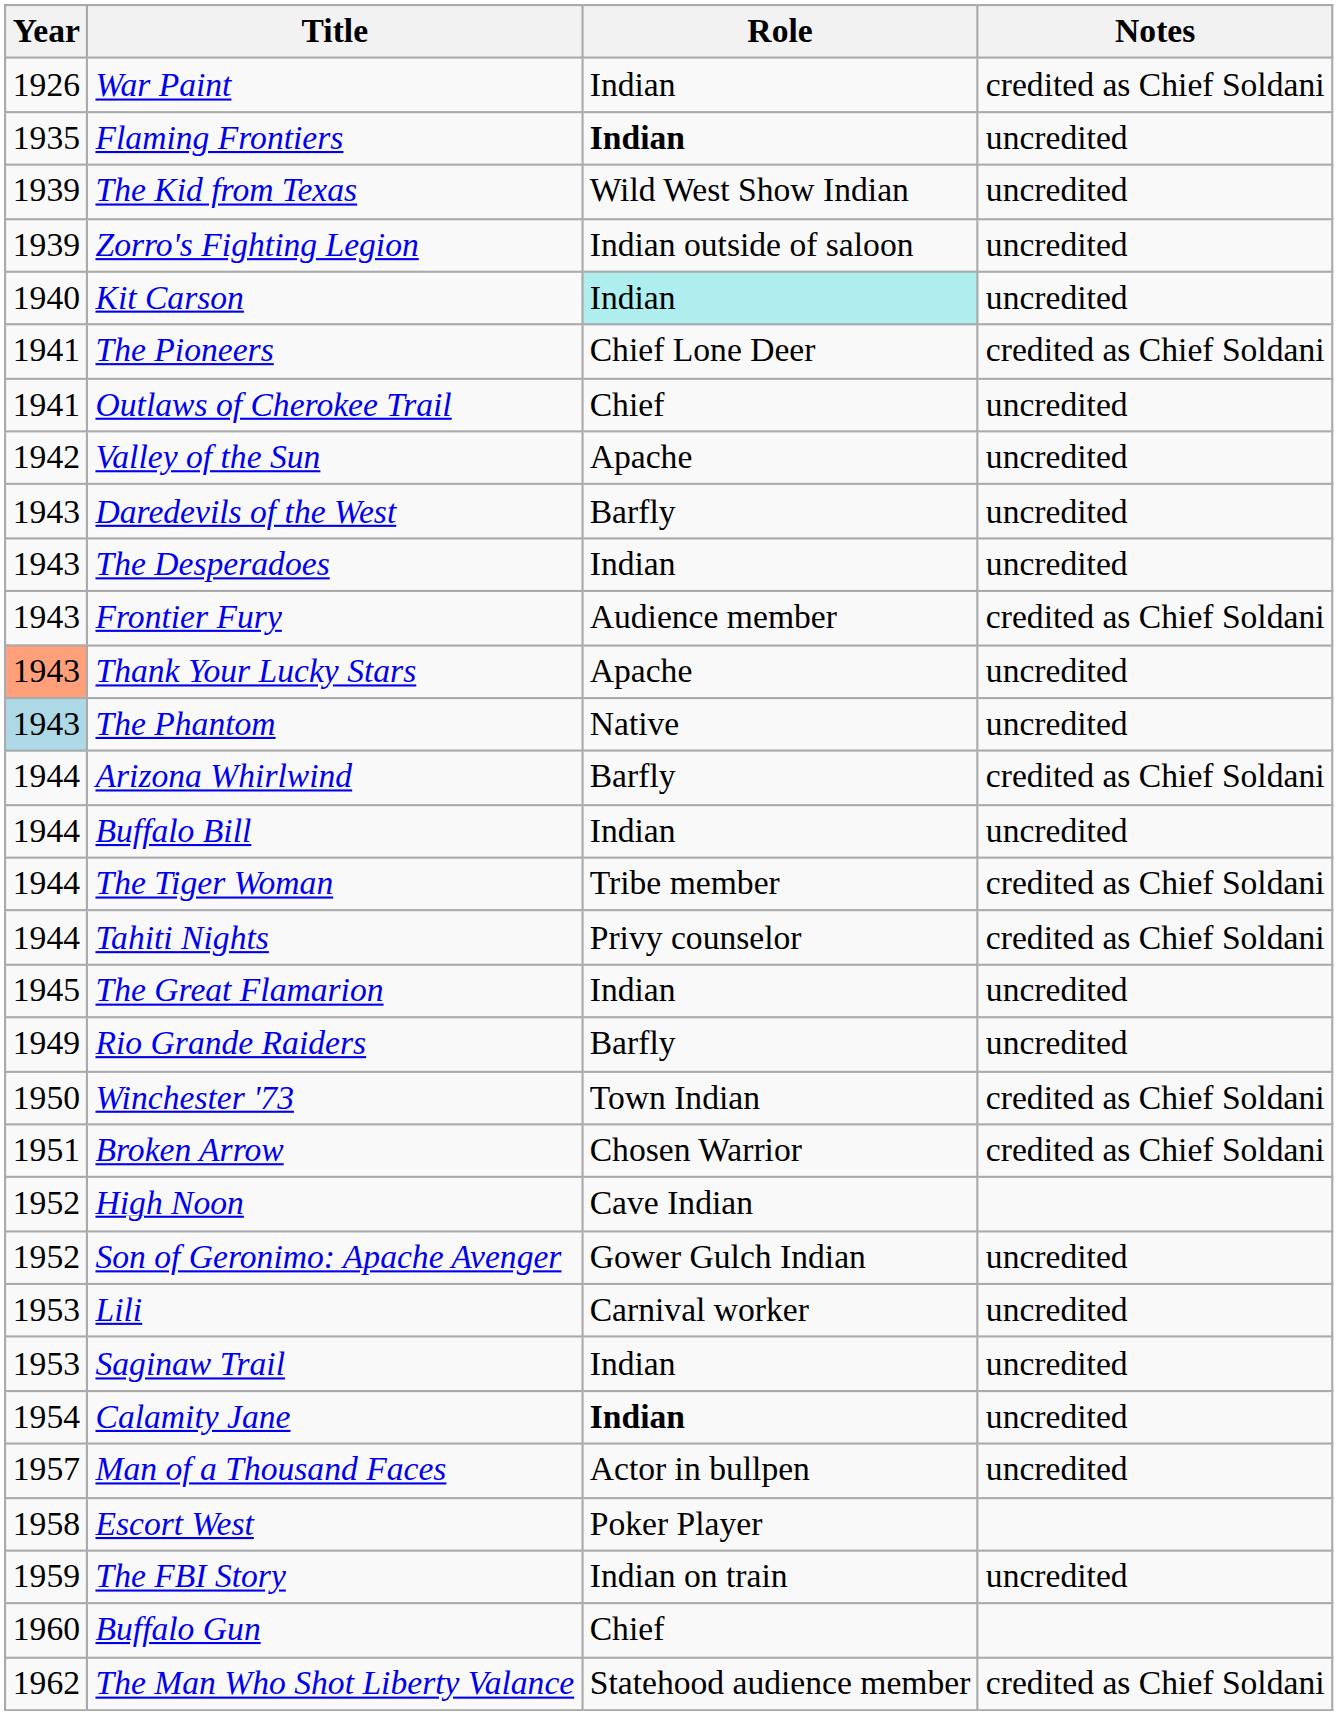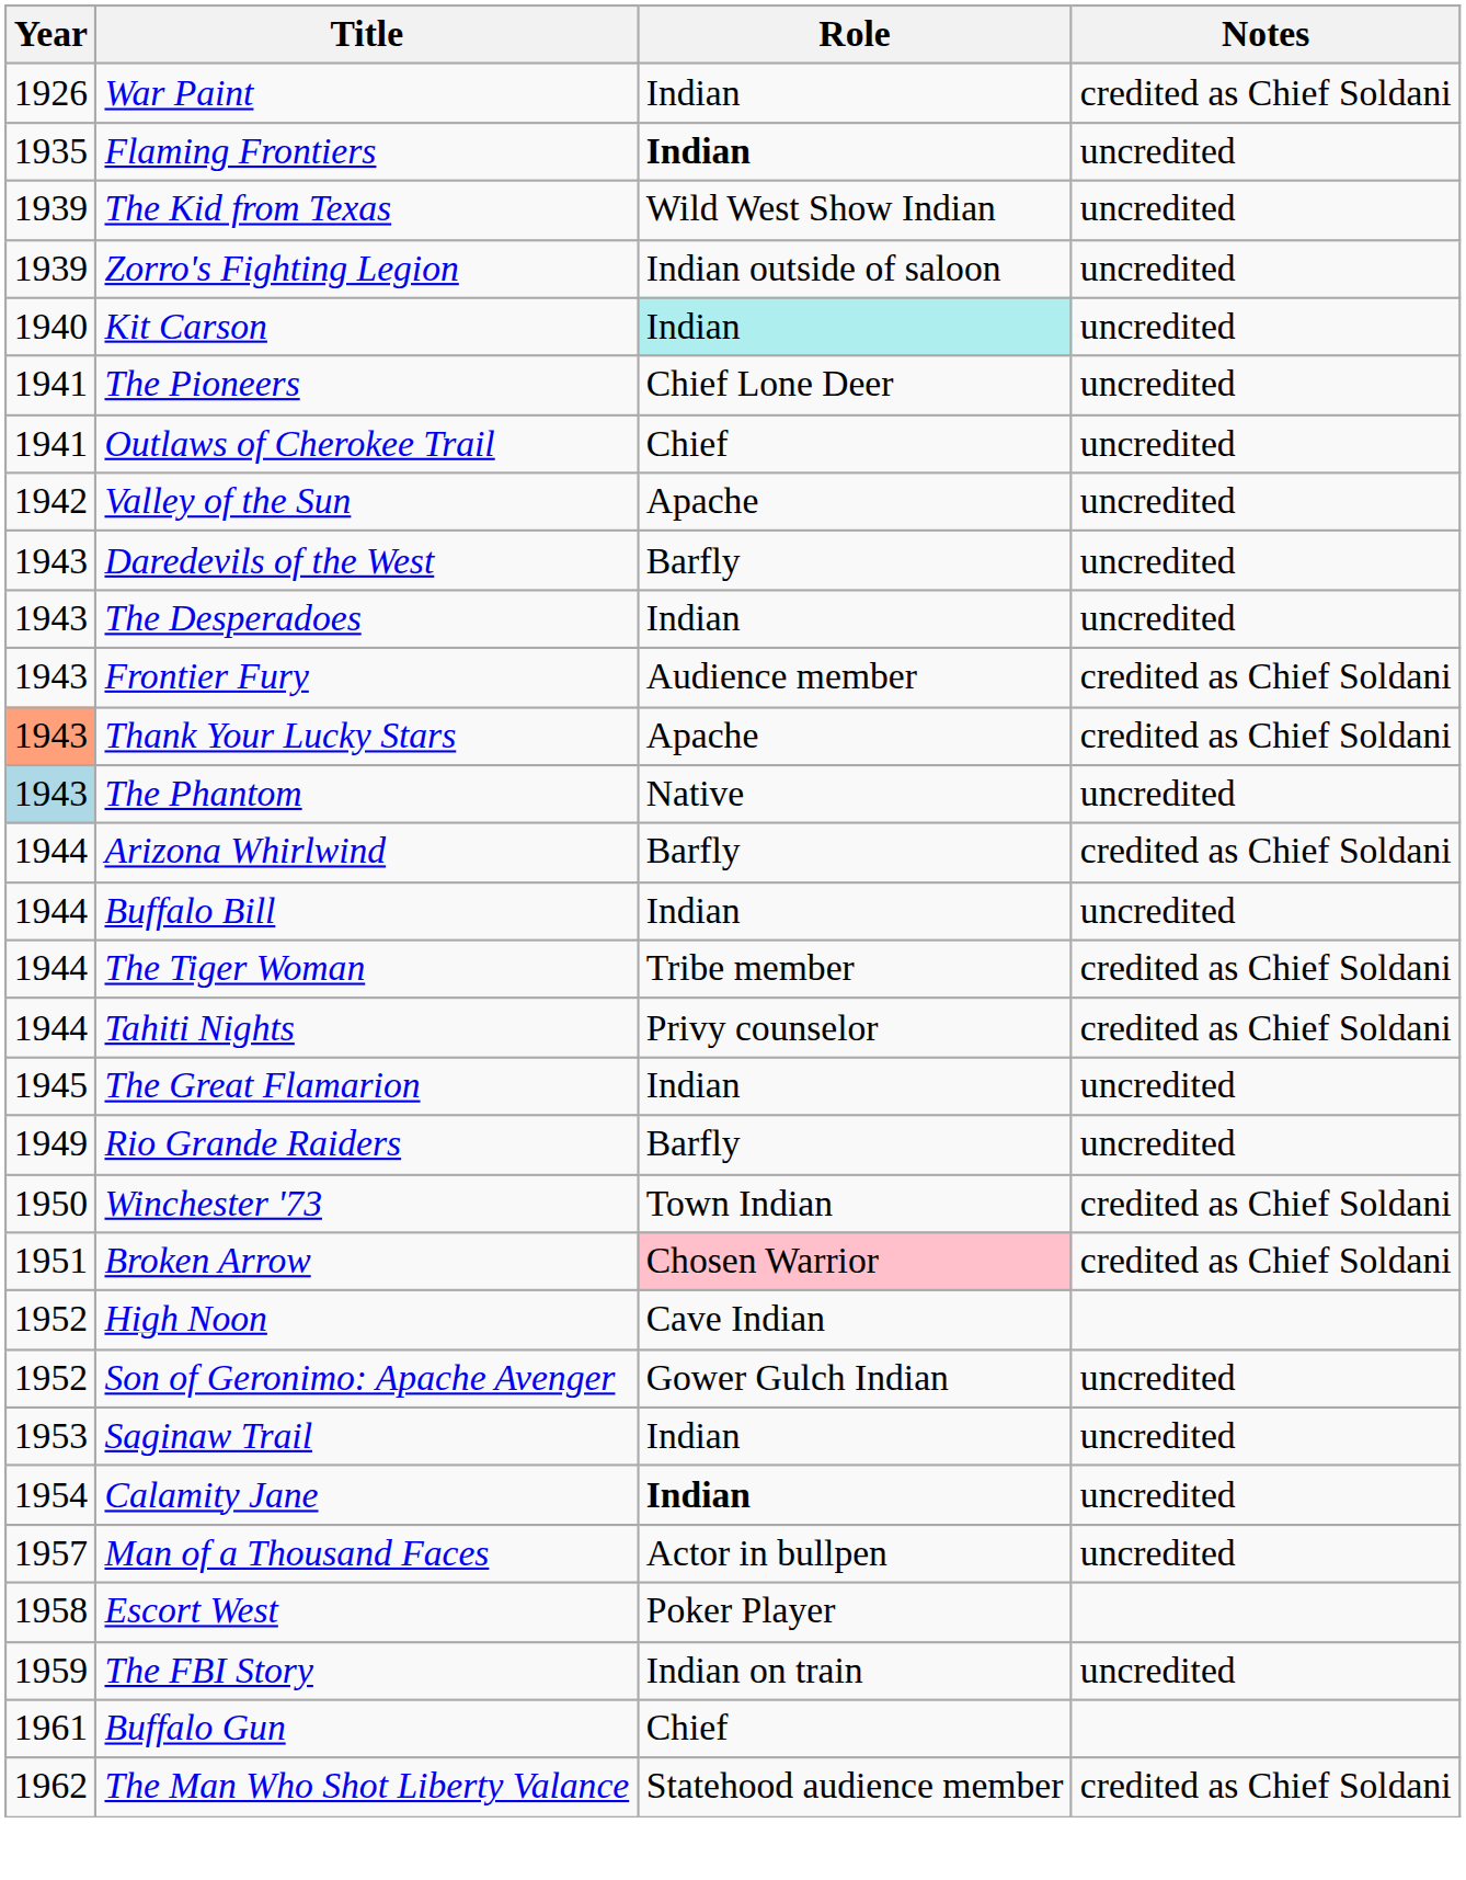The Pioneers | Notes: credited as Chief Soldani -> uncredited
Thank Your Lucky Stars | Notes: uncredited -> credited as Chief Soldani
Broken Arrow | Role: no background -> pink background
- row: 1953 | Lili | Carnival worker | uncredited
Buffalo Gun | Year: 1960 -> 1961
